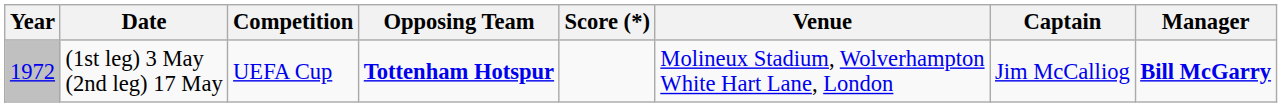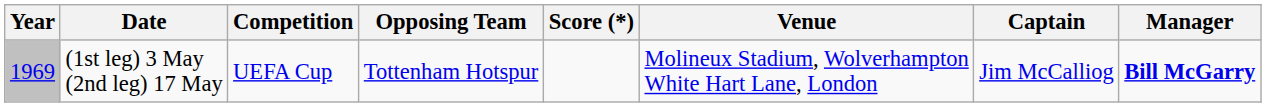(1st leg) 3 May (2nd leg) 17 May | Year: 1972 -> 1969
(1st leg) 3 May (2nd leg) 17 May | Opposing Team: bold -> normal
